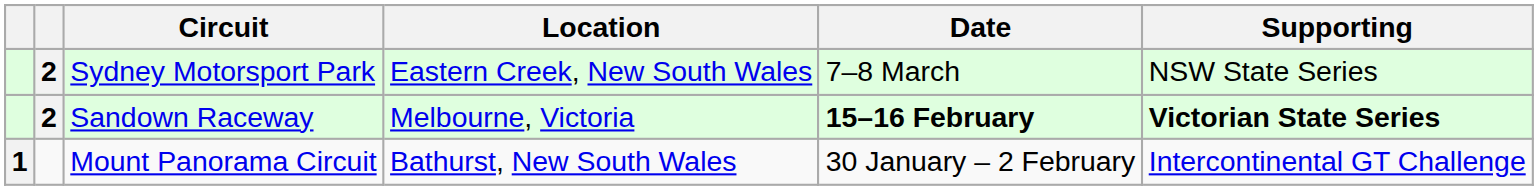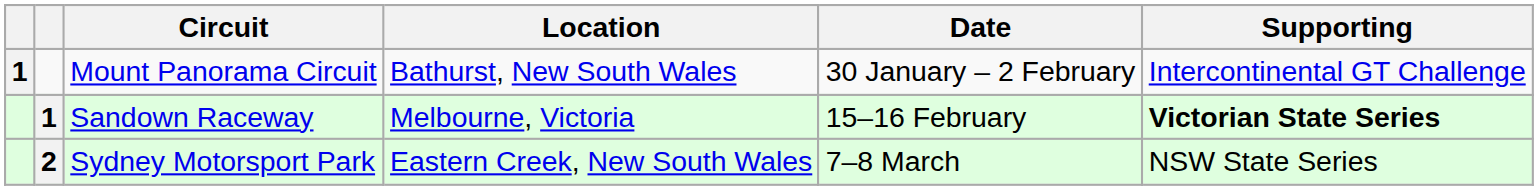rows swapped: Mount Panorama Circuit <-> Sydney Motorsport Park
Sandown Raceway | column 2: 2 -> 1
Sandown Raceway | Date: bold -> normal
